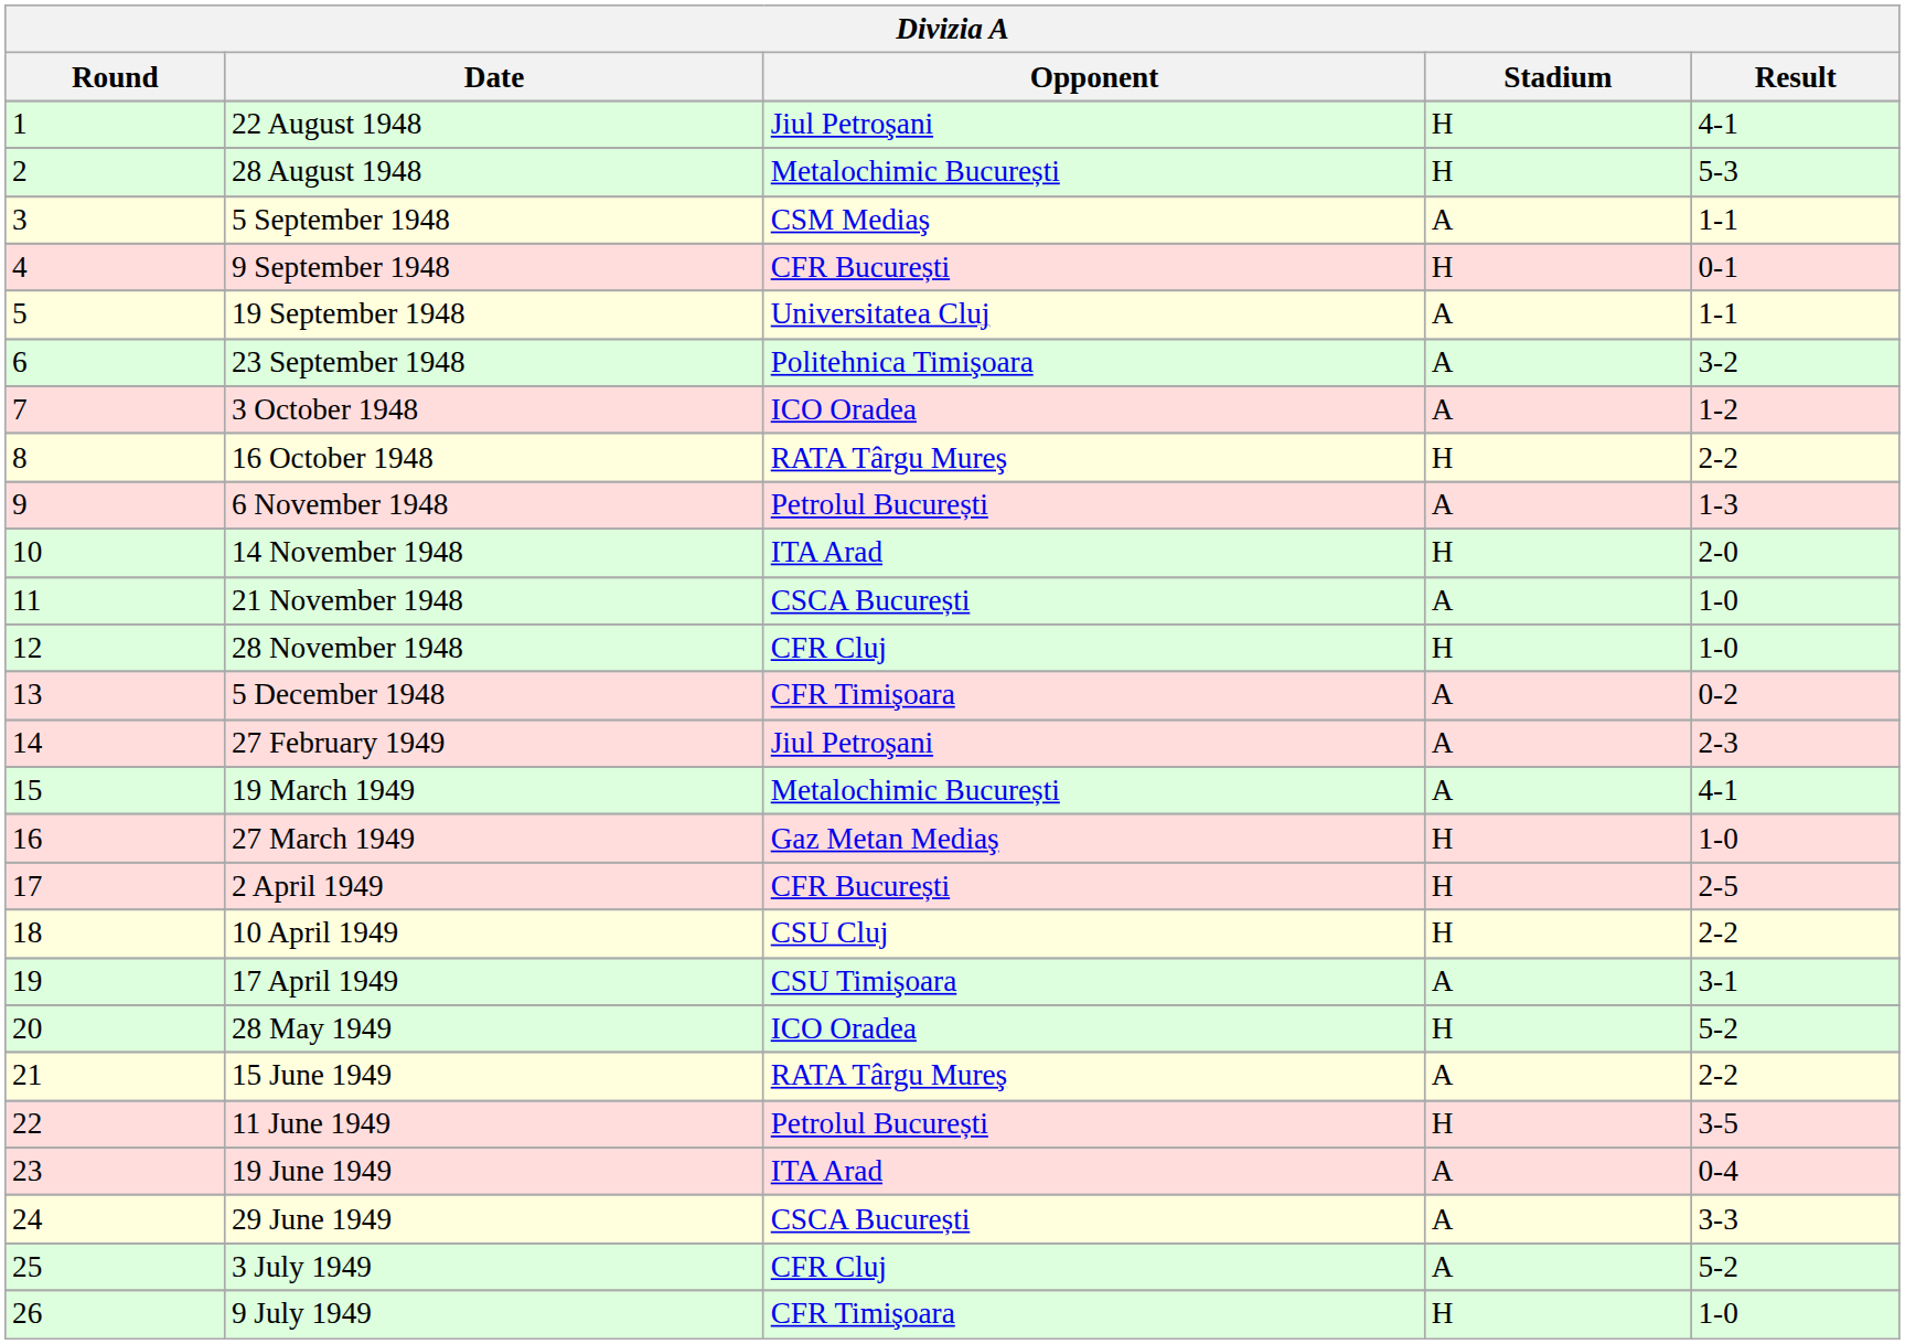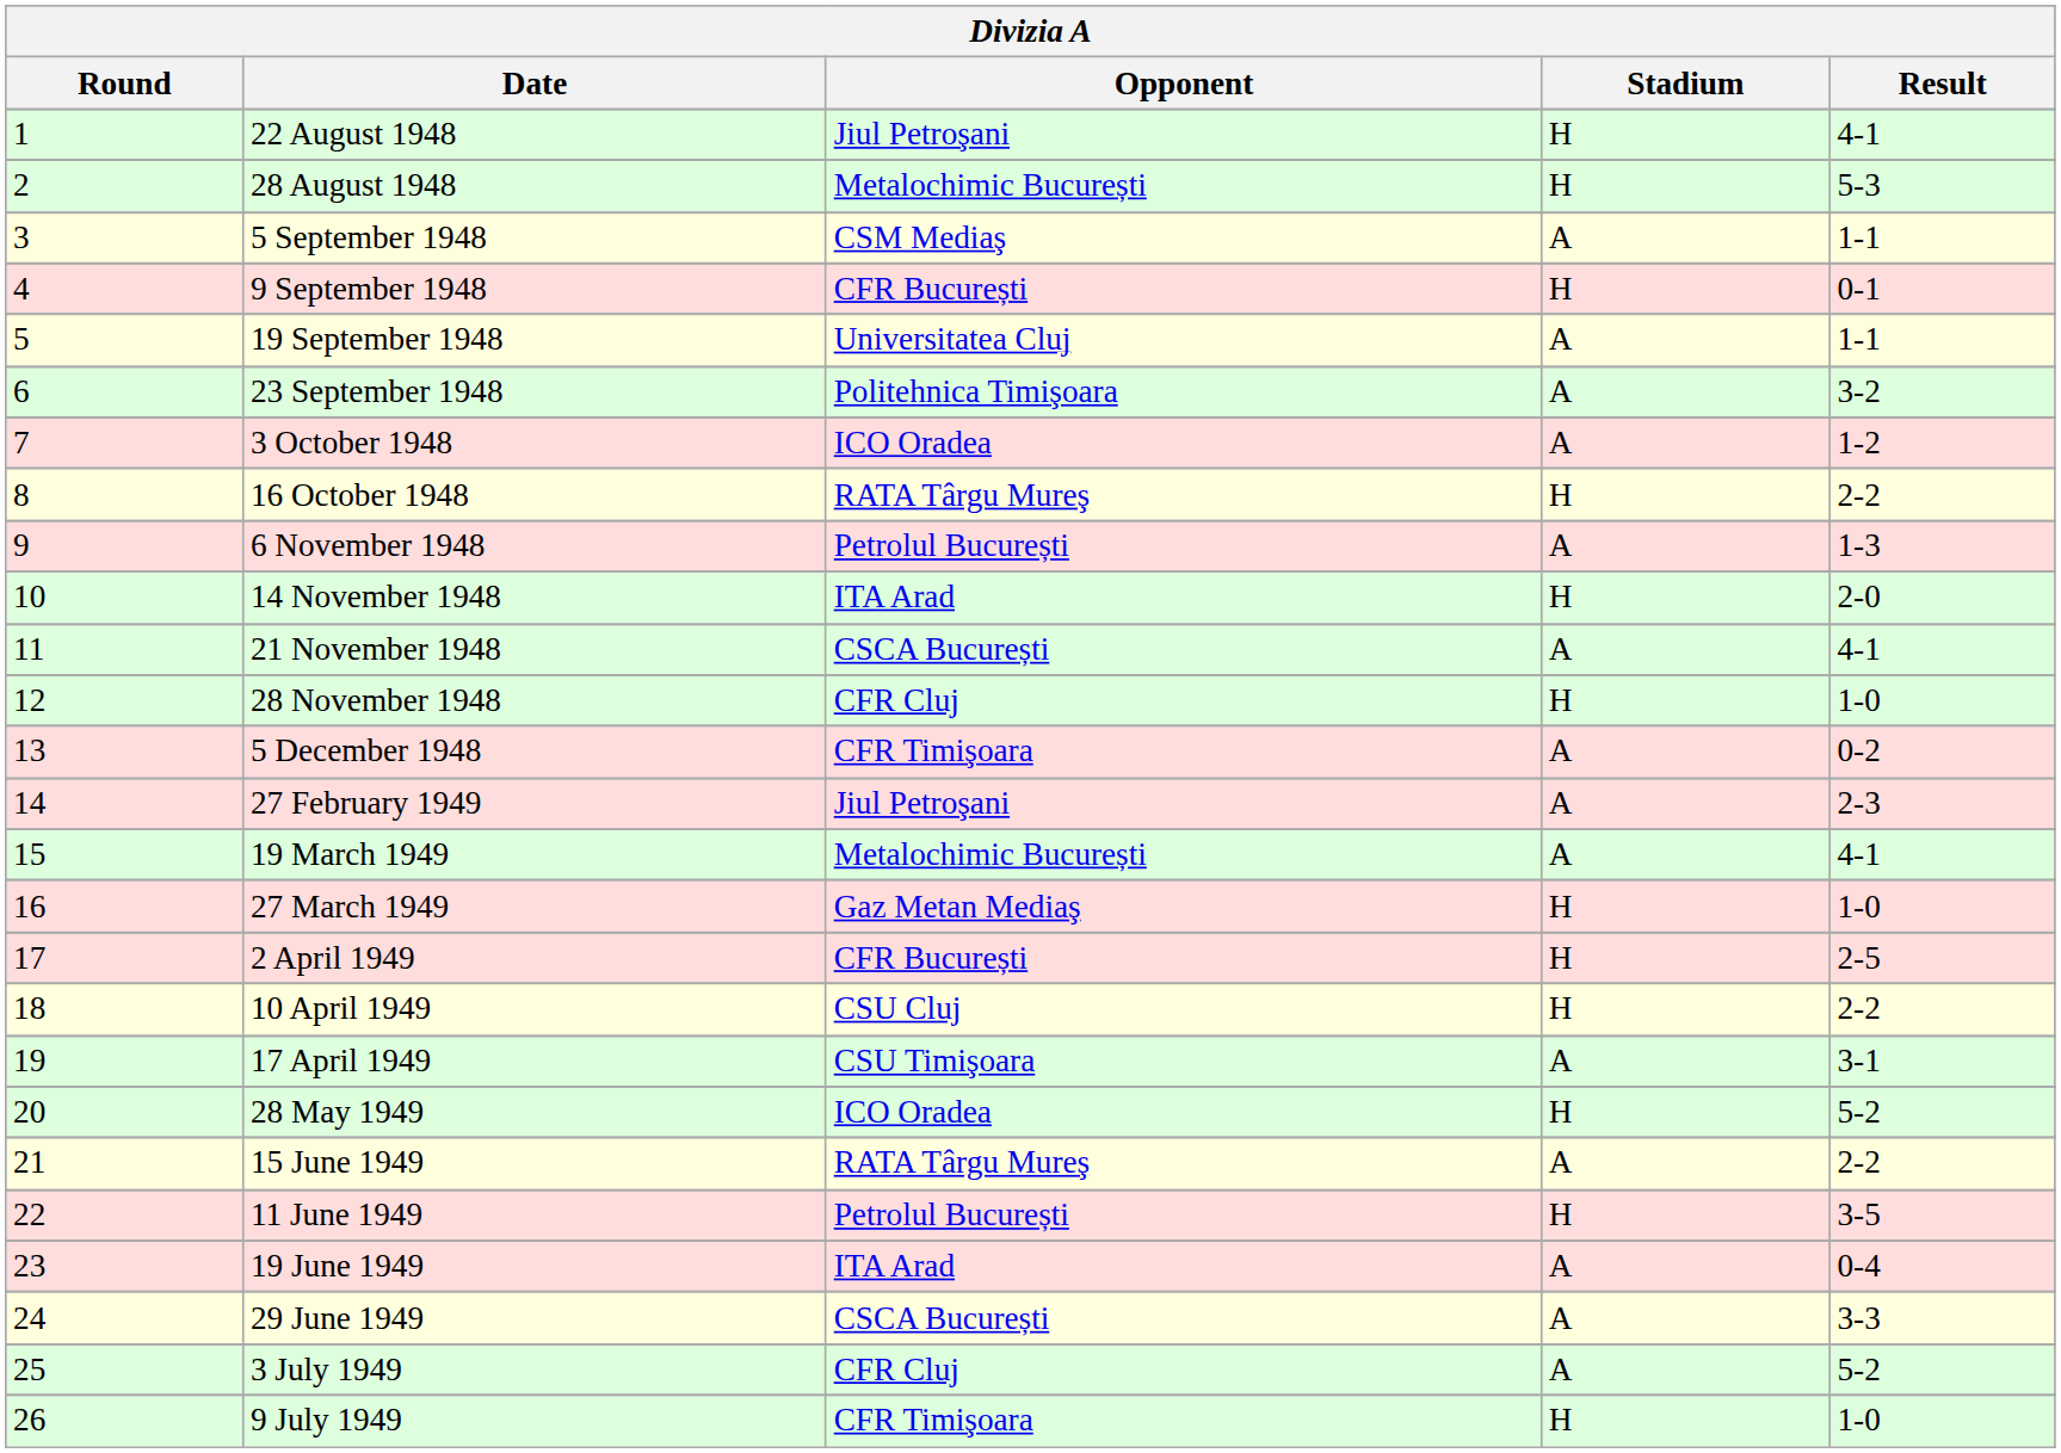21 November 1948 | Result: 1-0 -> 4-1
